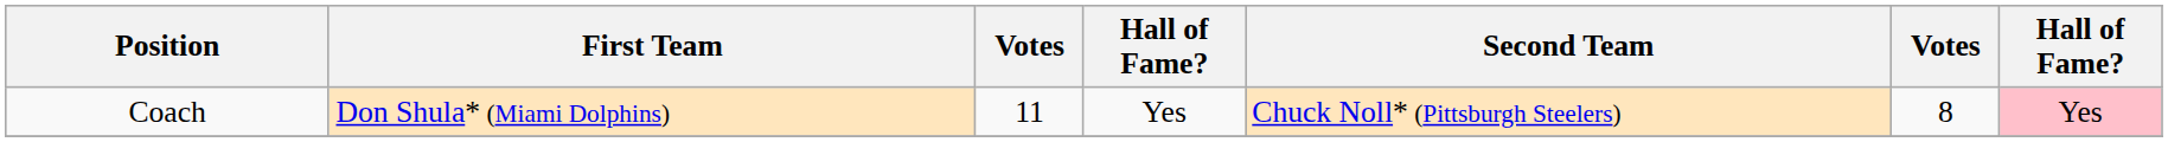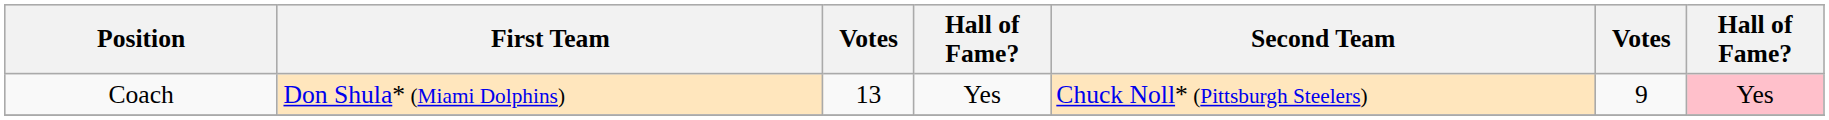Coach | column 3: 11 -> 13
Coach | column 6: 8 -> 9
